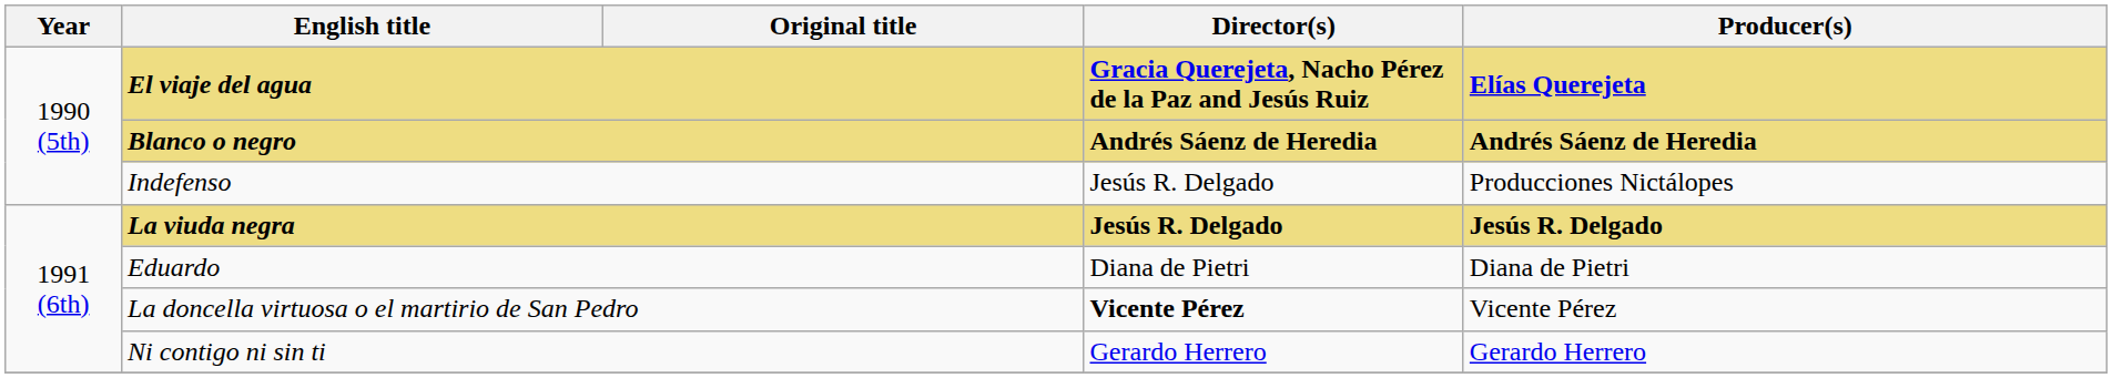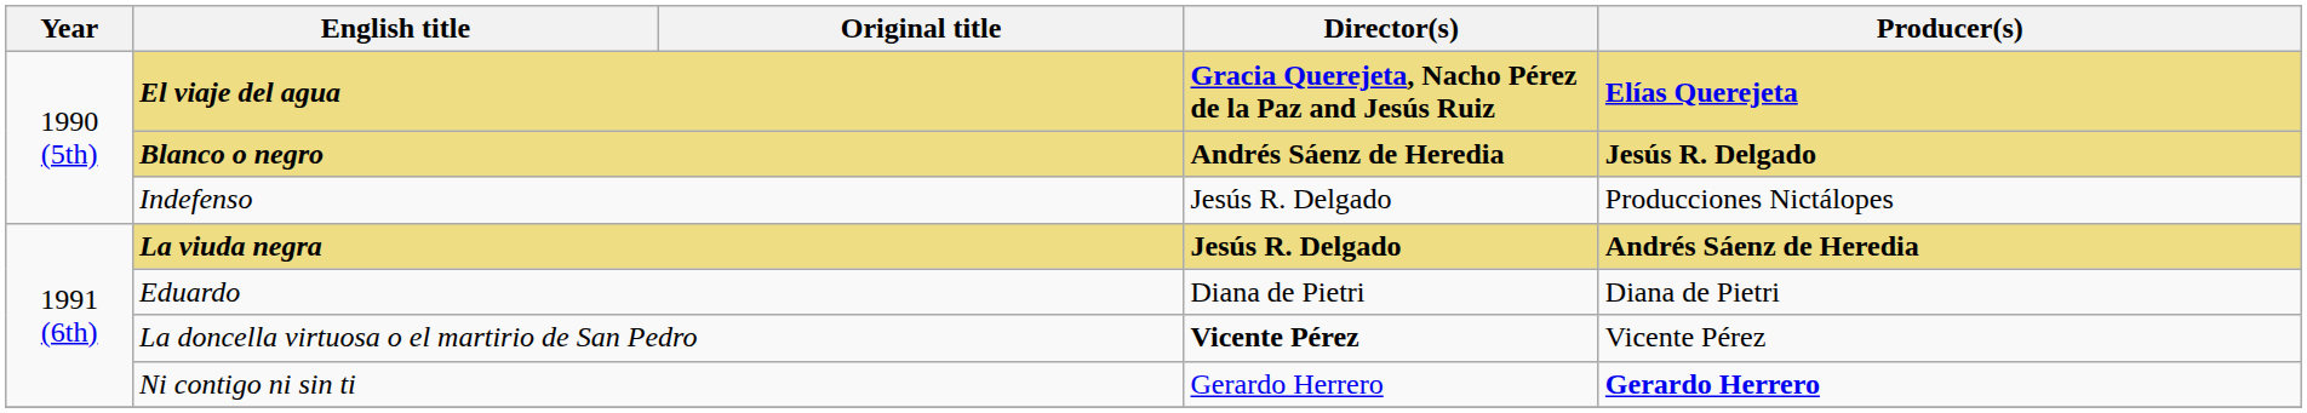Blanco o negro | Producer(s): Andrés Sáenz de Heredia -> Jesús R. Delgado
La viuda negra | Producer(s): Jesús R. Delgado -> Andrés Sáenz de Heredia
Ni contigo ni sin ti | Producer(s): normal -> bold
